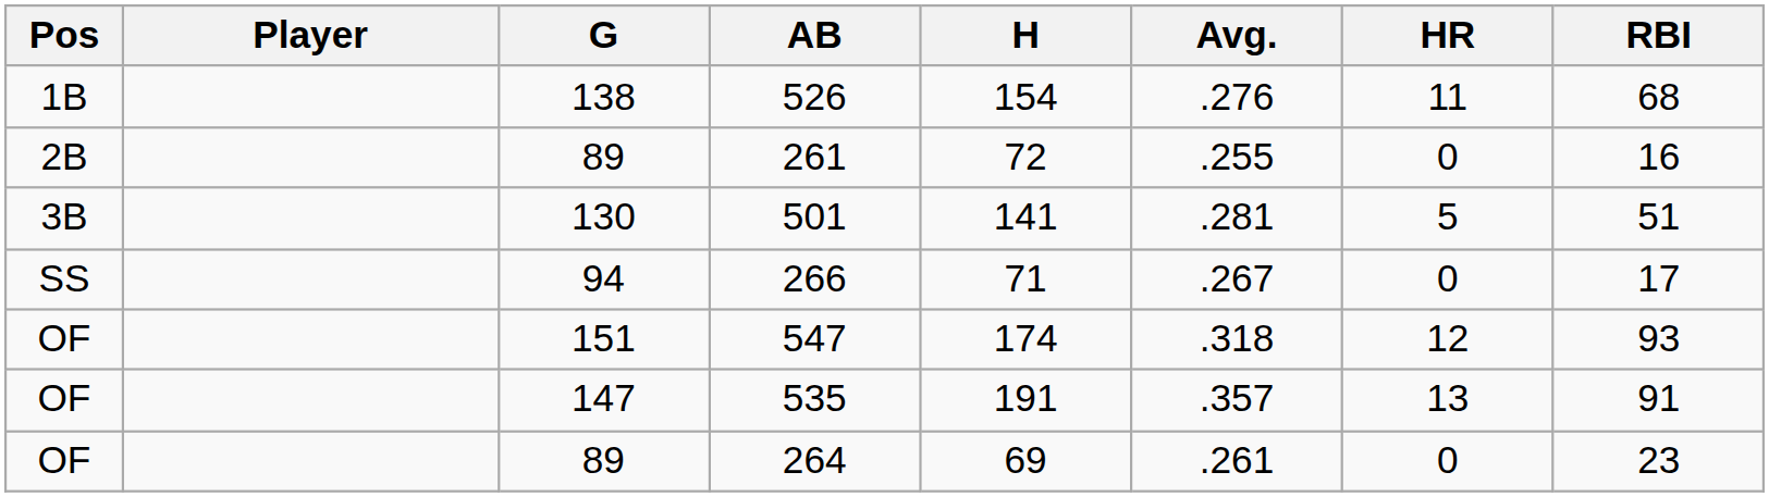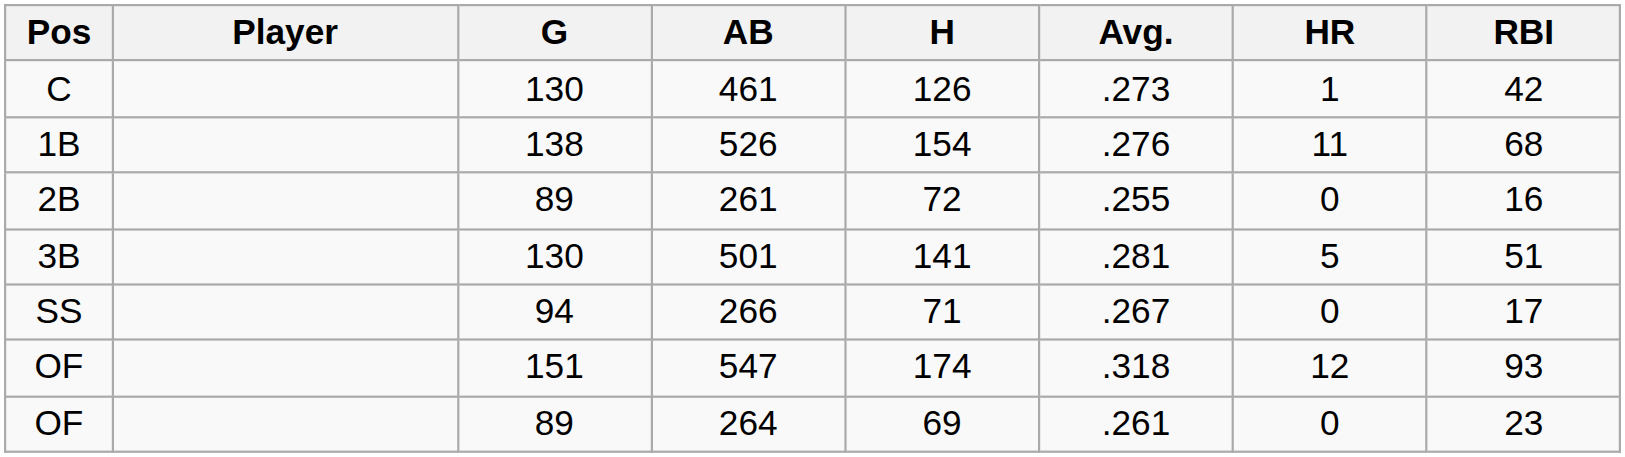+ row: C | 130 | 461 | 126 | .273 | 1 | 42
- row: OF | 147 | 535 | 191 | .357 | 13 | 91
